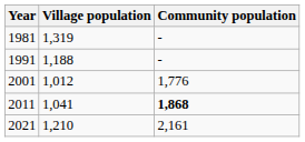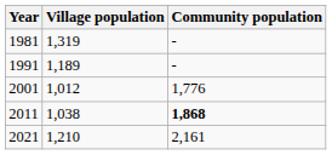1991 | Village population: 1,188 -> 1,189
2011 | Village population: 1,041 -> 1,038
